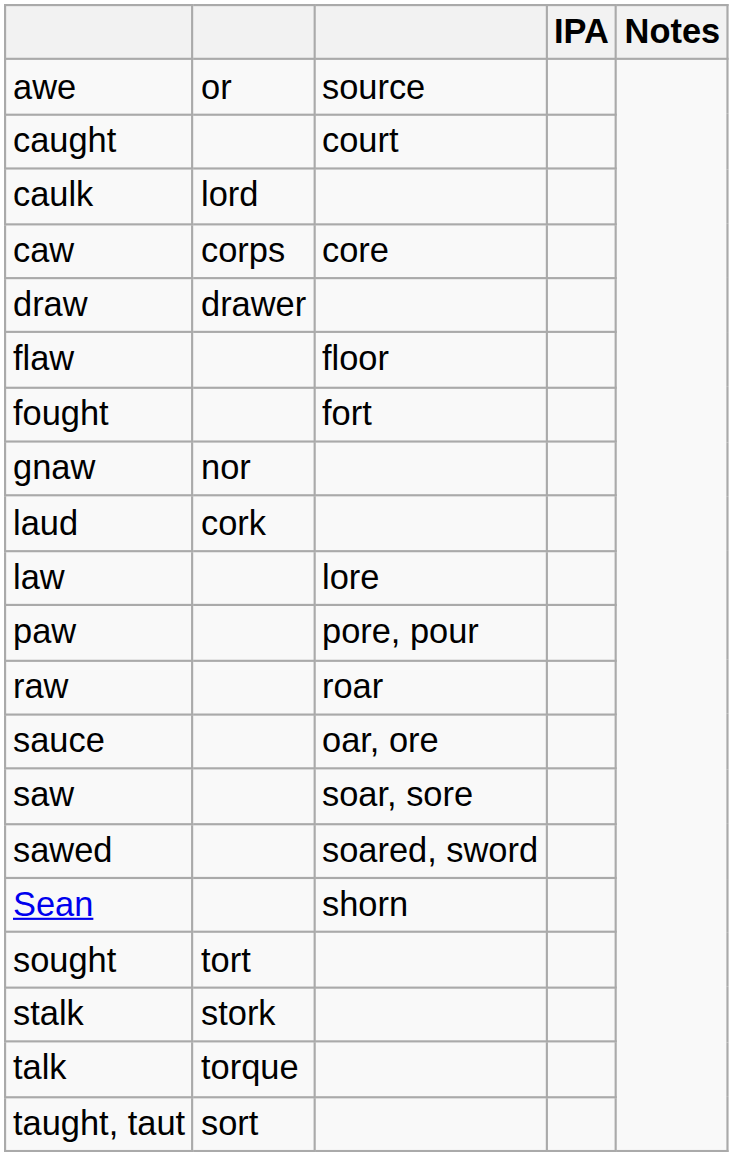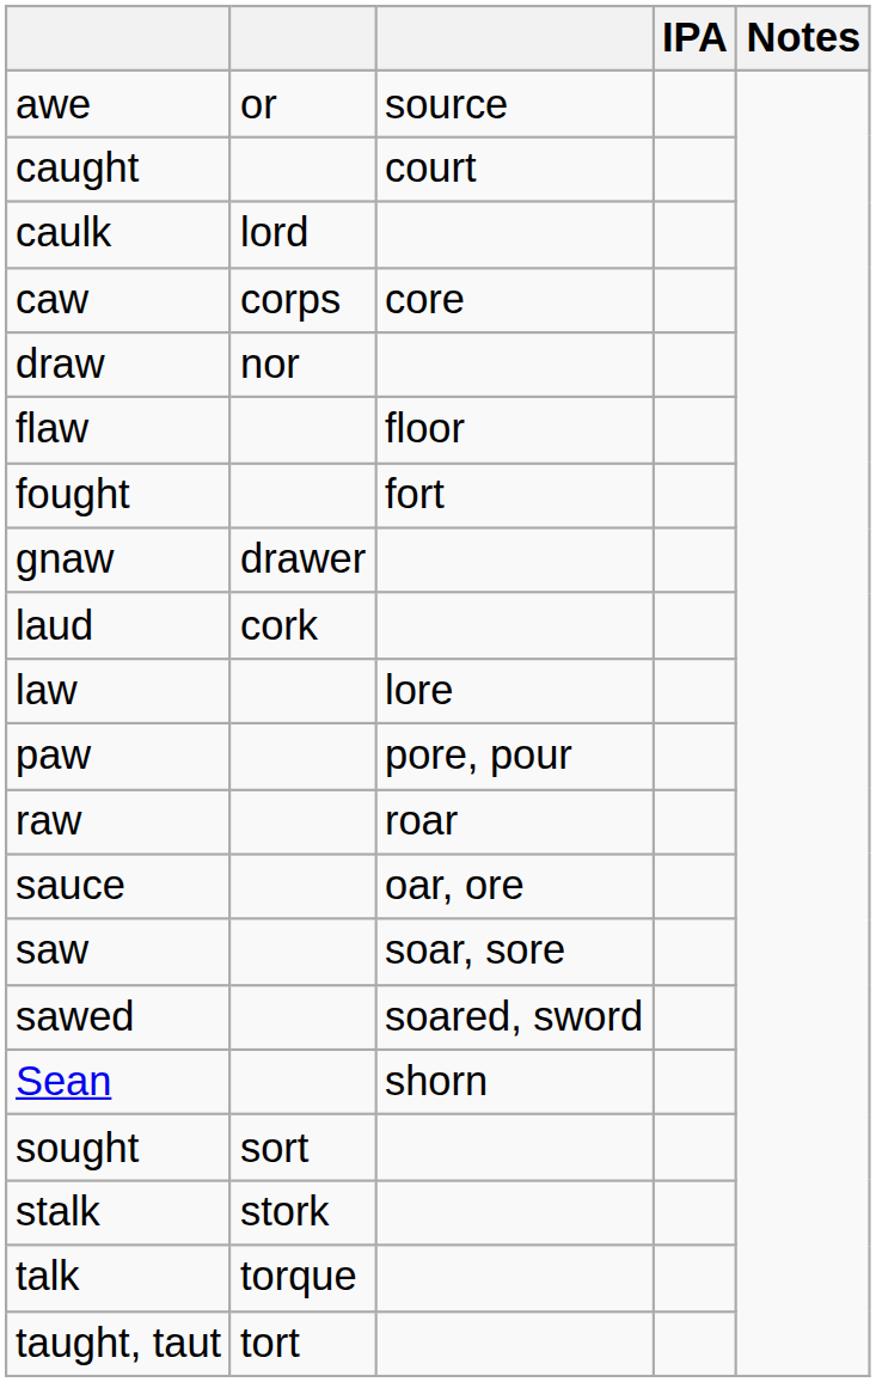draw | column 2: drawer -> nor
gnaw | column 2: nor -> drawer
sought | column 2: tort -> sort
taught, taut | column 2: sort -> tort
